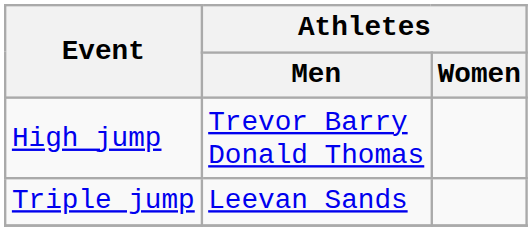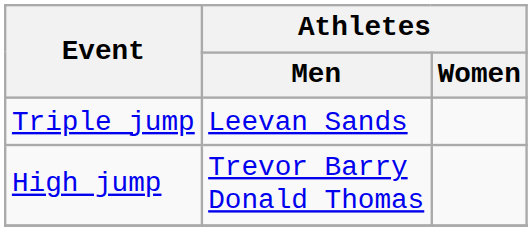rows swapped: High jump <-> Triple jump
